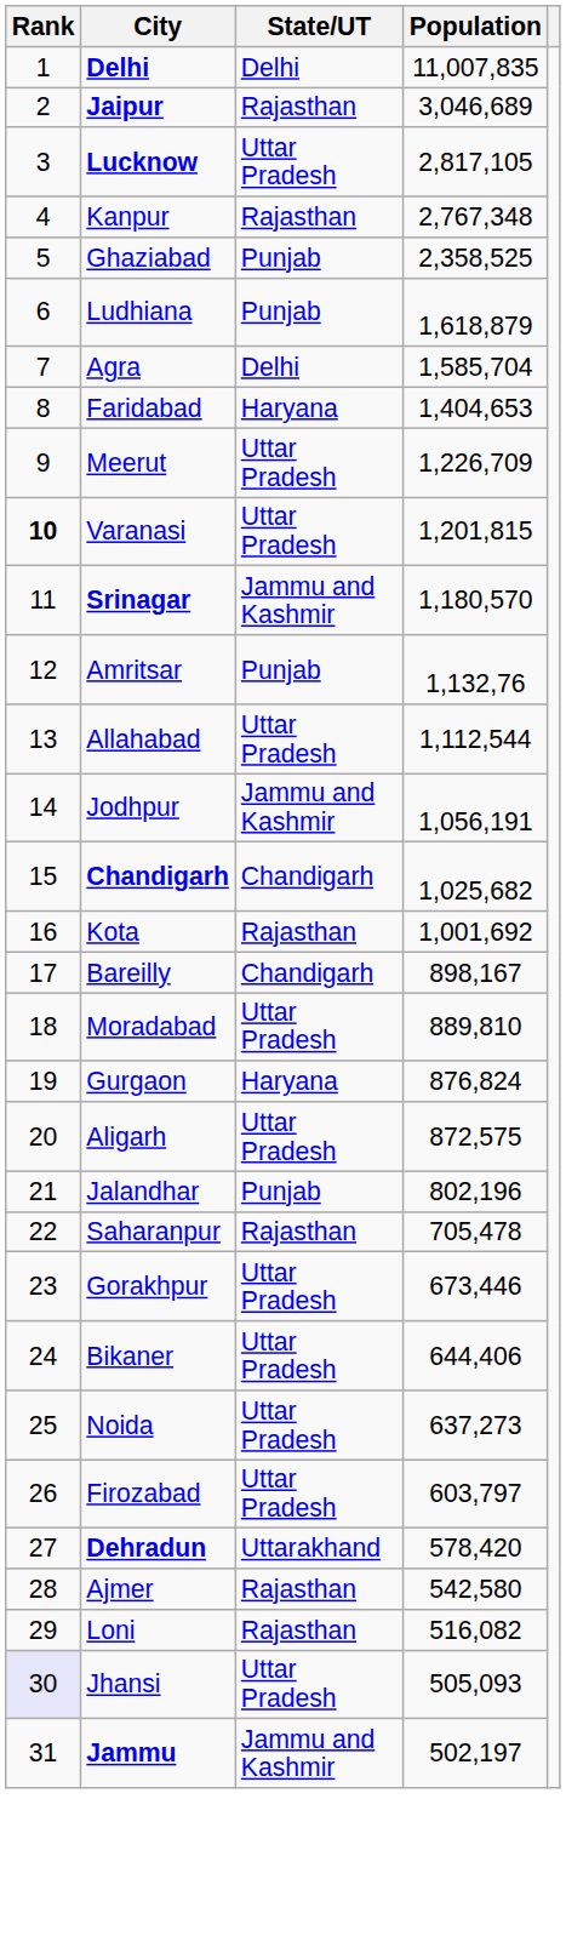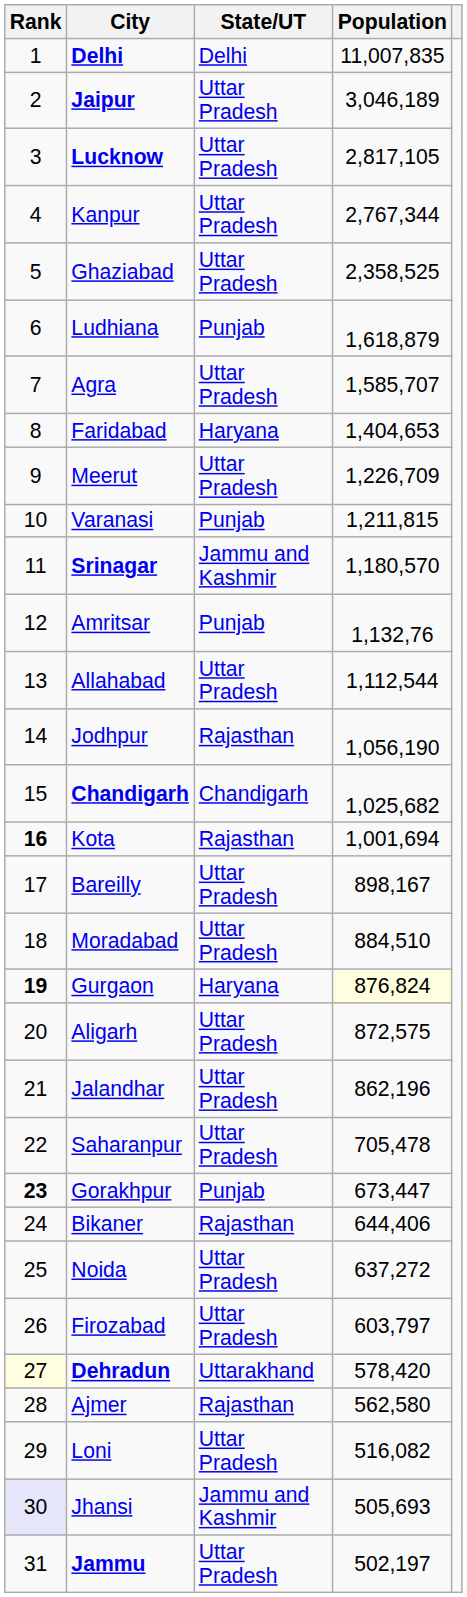Jaipur | State/UT: Rajasthan -> Uttar Pradesh
Jaipur | Population: 3,046,689 -> 3,046,189
Kanpur | State/UT: Rajasthan -> Uttar Pradesh
Kanpur | Population: 2,767,348 -> 2,767,344
Ghaziabad | State/UT: Punjab -> Uttar Pradesh
Agra | State/UT: Delhi -> Uttar Pradesh
Agra | Population: 1,585,704 -> 1,585,707
Varanasi | Rank: bold -> normal
Varanasi | State/UT: Uttar Pradesh -> Punjab
Varanasi | Population: 1,201,815 -> 1,211,815
Jodhpur | State/UT: Jammu and Kashmir -> Rajasthan
Jodhpur | Population: 1,056,191 -> 1,056,190
Kota | Rank: normal -> bold
Kota | Population: 1,001,692 -> 1,001,694
Bareilly | State/UT: Chandigarh -> Uttar Pradesh
Moradabad | Population: 889,810 -> 884,510
Gurgaon | Rank: normal -> bold
Gurgaon | Population: no background -> lightyellow background
Jalandhar | State/UT: Punjab -> Uttar Pradesh
Jalandhar | Population: 802,196 -> 862,196
Saharanpur | State/UT: Rajasthan -> Uttar Pradesh
Gorakhpur | Rank: normal -> bold
Gorakhpur | State/UT: Uttar Pradesh -> Punjab
Gorakhpur | Population: 673,446 -> 673,447
Bikaner | State/UT: Uttar Pradesh -> Rajasthan
Noida | Population: 637,273 -> 637,272
Dehradun | Rank: no background -> lightyellow background
Ajmer | Population: 542,580 -> 562,580
Loni | State/UT: Rajasthan -> Uttar Pradesh
Jhansi | State/UT: Uttar Pradesh -> Jammu and Kashmir
Jhansi | Population: 505,093 -> 505,693
Jammu | State/UT: Jammu and Kashmir -> Uttar Pradesh
